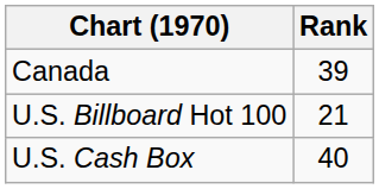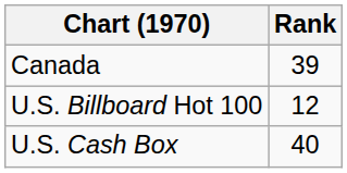U.S. Billboard Hot 100 | Rank: 21 -> 12
